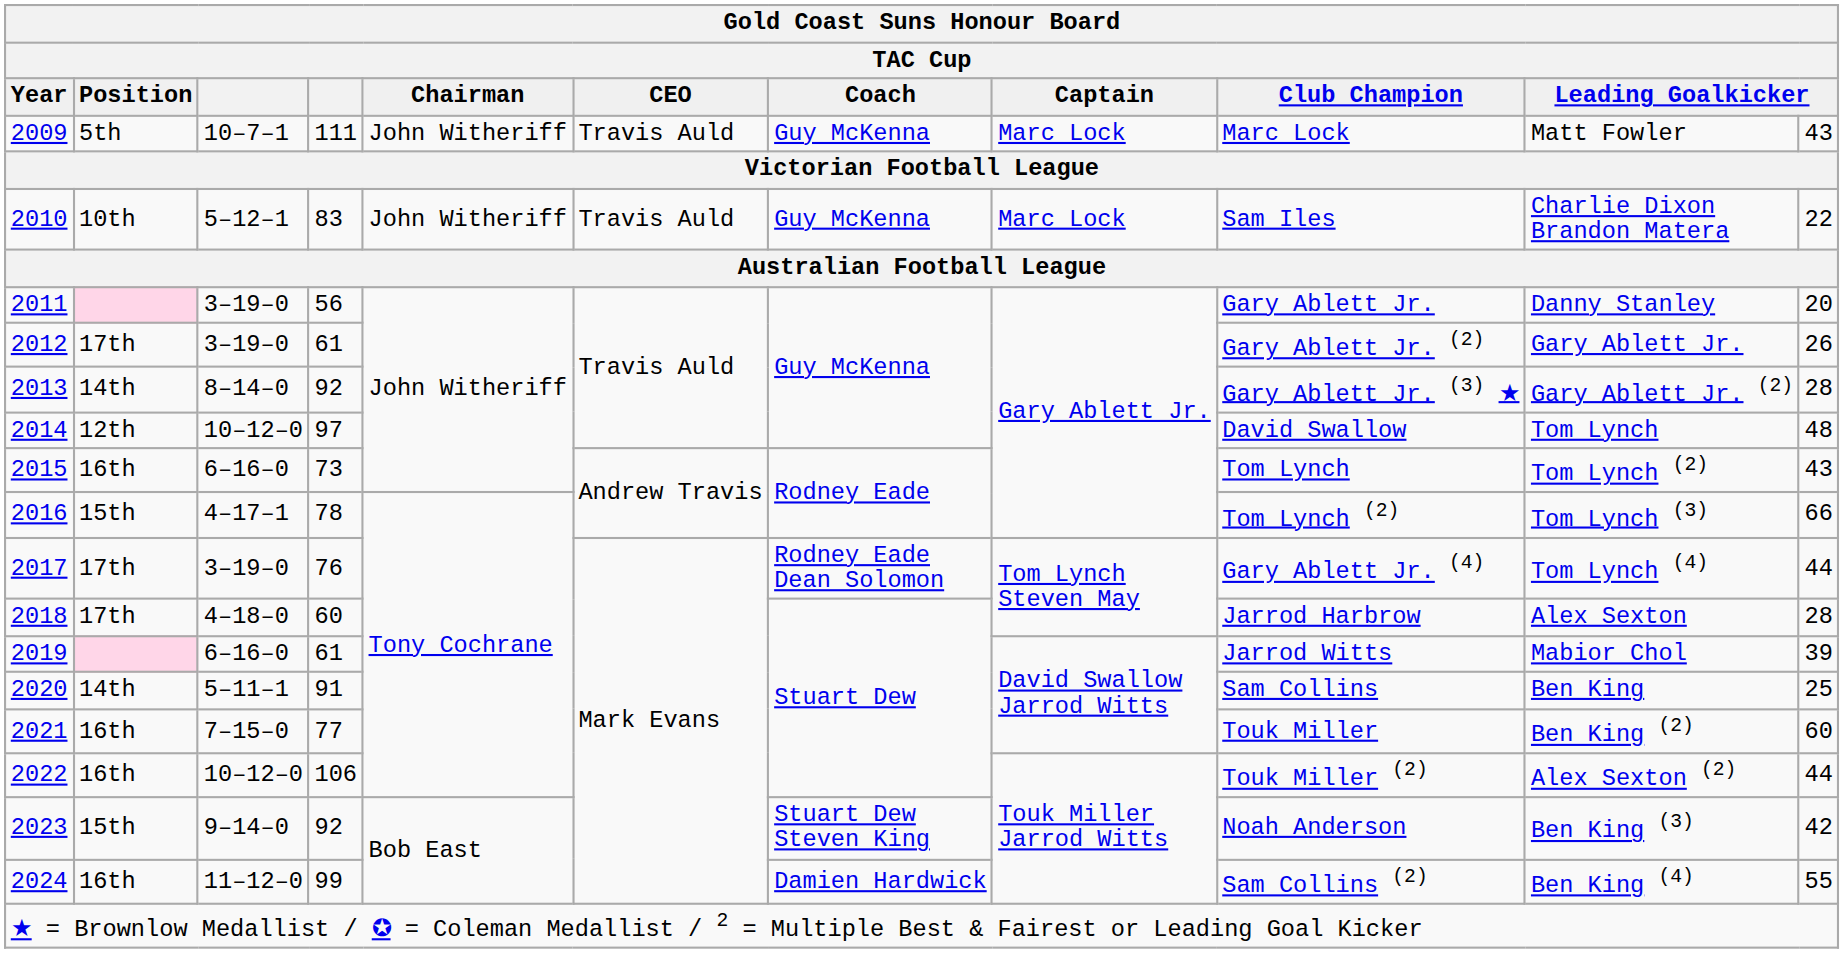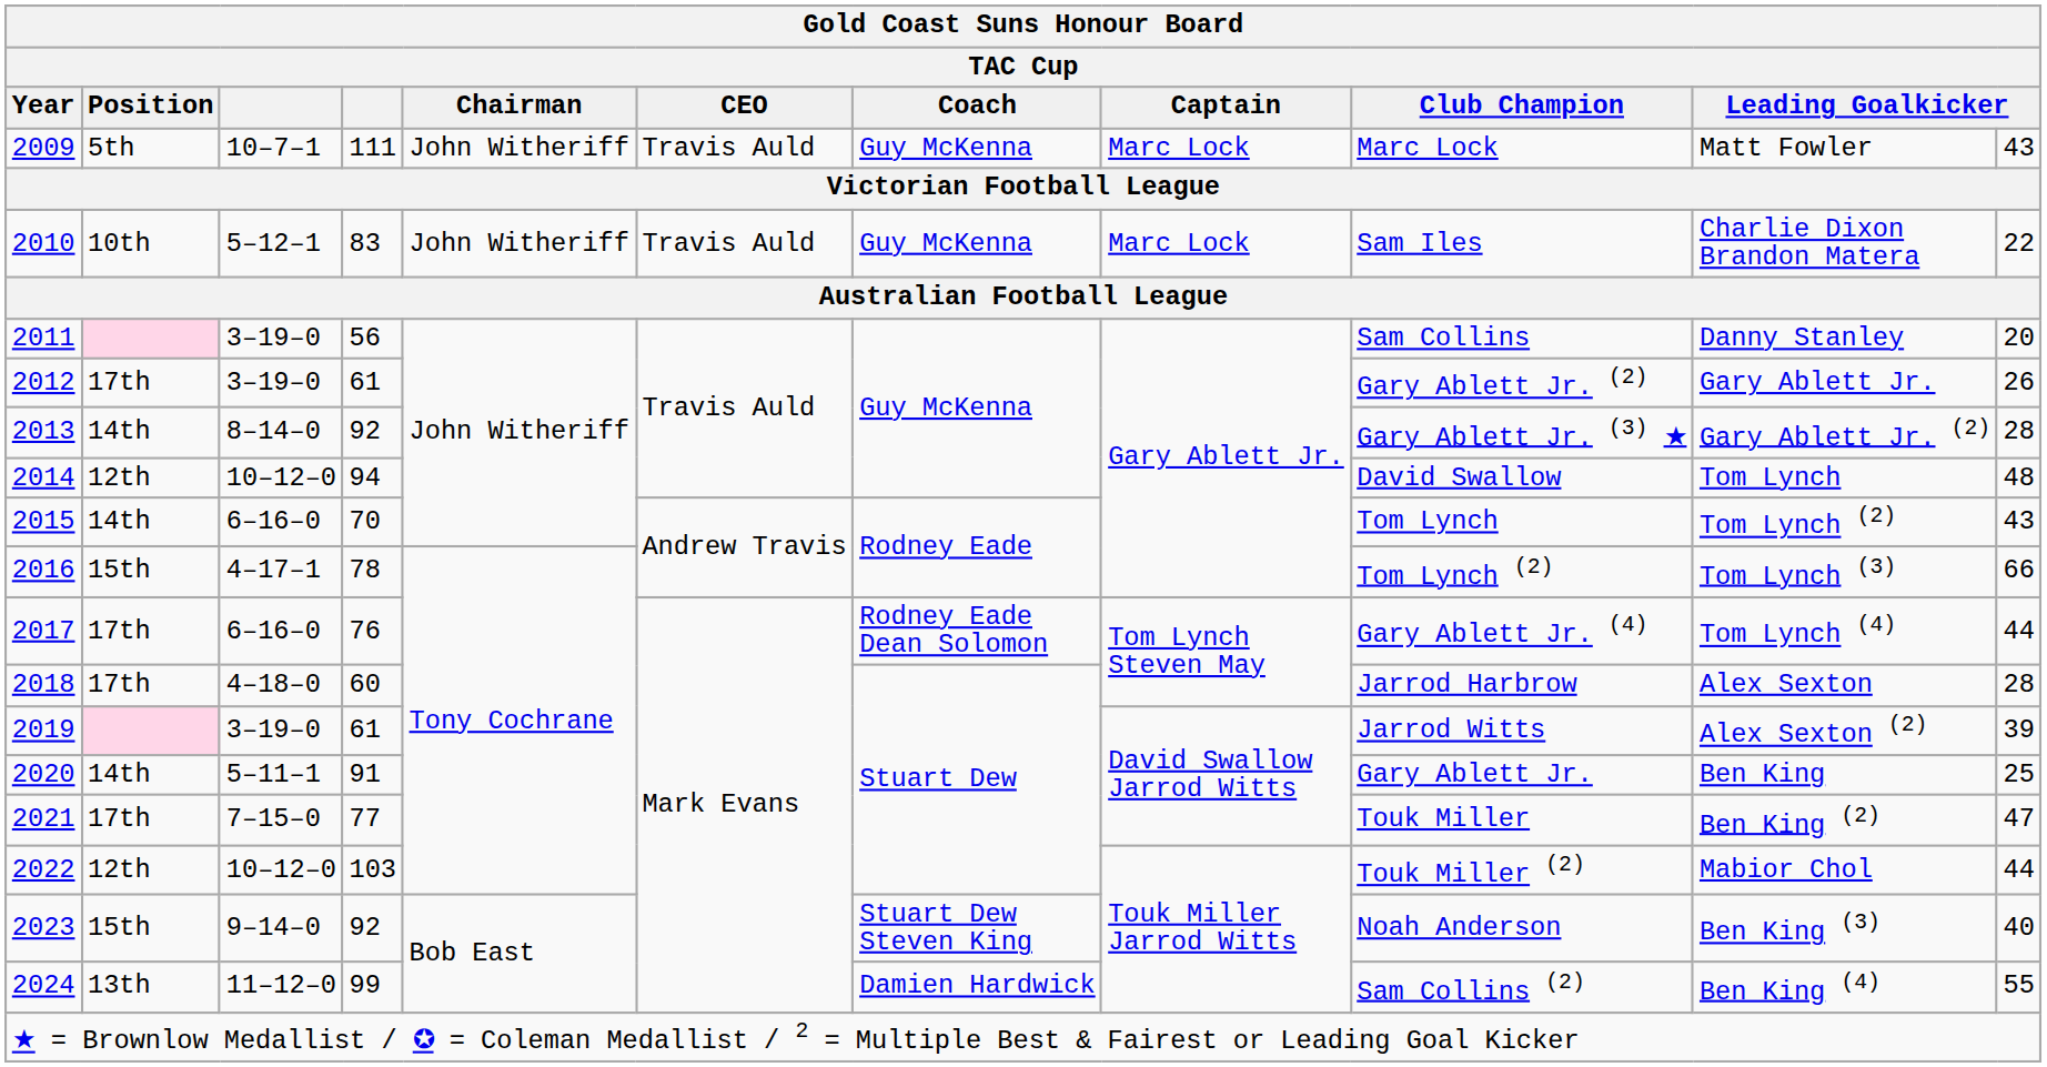2011 | Club Champion: Gary Ablett Jr. -> Sam Collins
2014 | column 4: 97 -> 94
2015 | Position: 16th -> 14th
2015 | column 4: 73 -> 70
2017 | column 3: 3–19–0 -> 6–16–0
2019 | column 3: 6–16–0 -> 3–19–0
2019 | column 10: Mabior Chol -> Alex Sexton (2)
2020 | Club Champion: Sam Collins -> Gary Ablett Jr.
2021 | Position: 16th -> 17th
2021 | column 11: 60 -> 47
2022 | Position: 16th -> 12th
2022 | column 4: 106 -> 103
2022 | column 10: Alex Sexton (2) -> Mabior Chol
2023 | column 11: 42 -> 40
2024 | Position: 16th -> 13th
